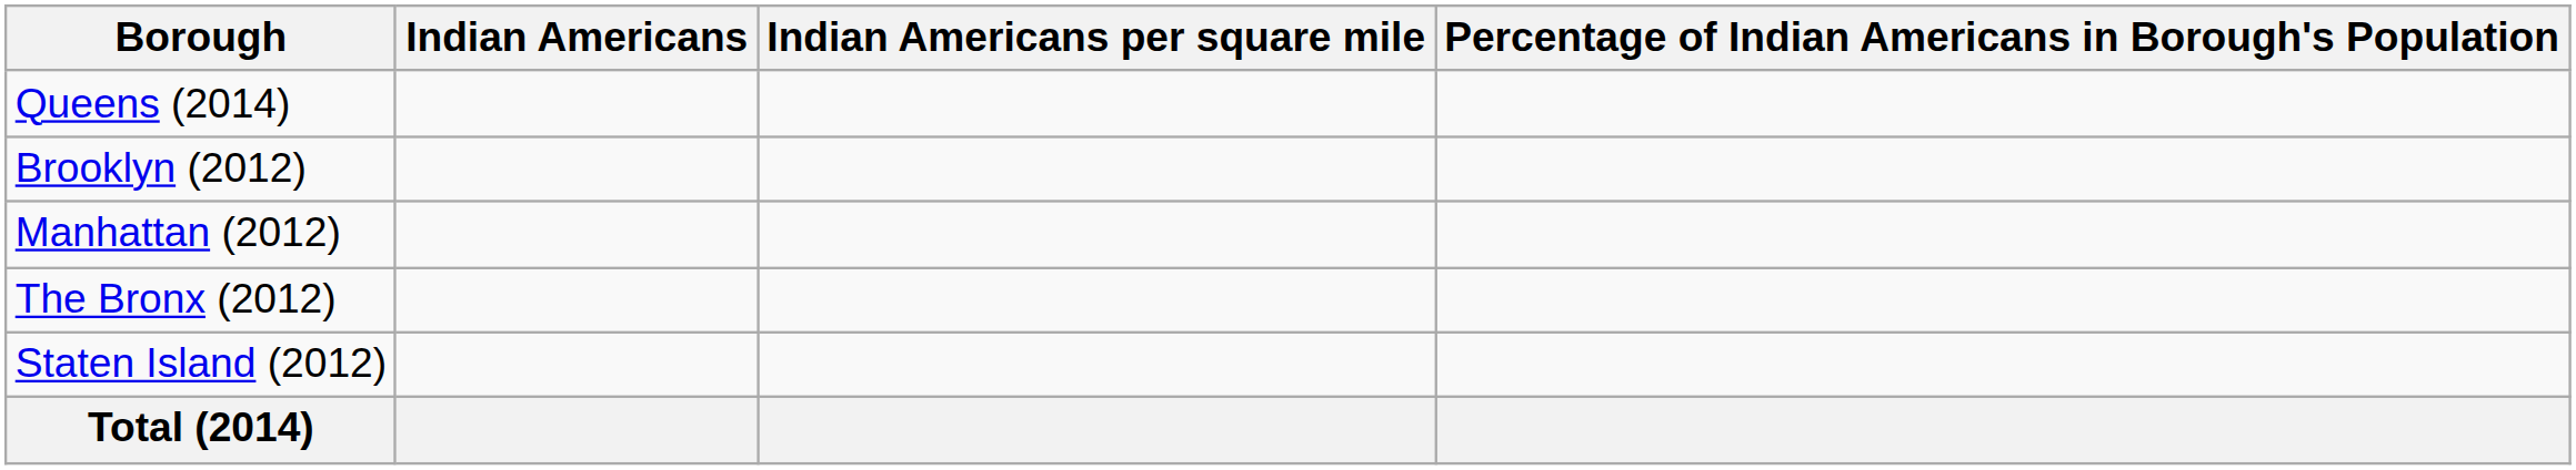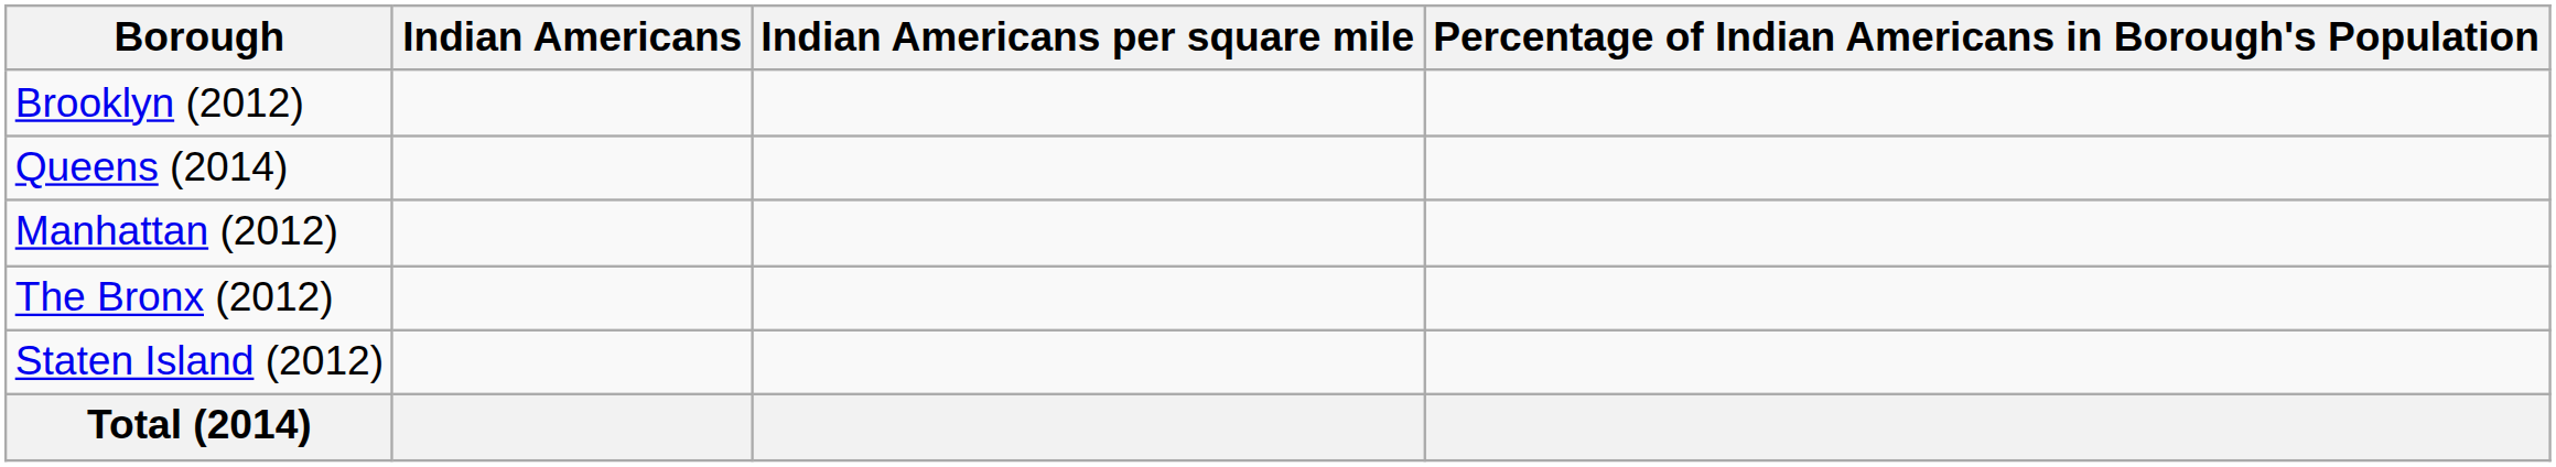rows swapped: Queens (2014) <-> Brooklyn (2012)
